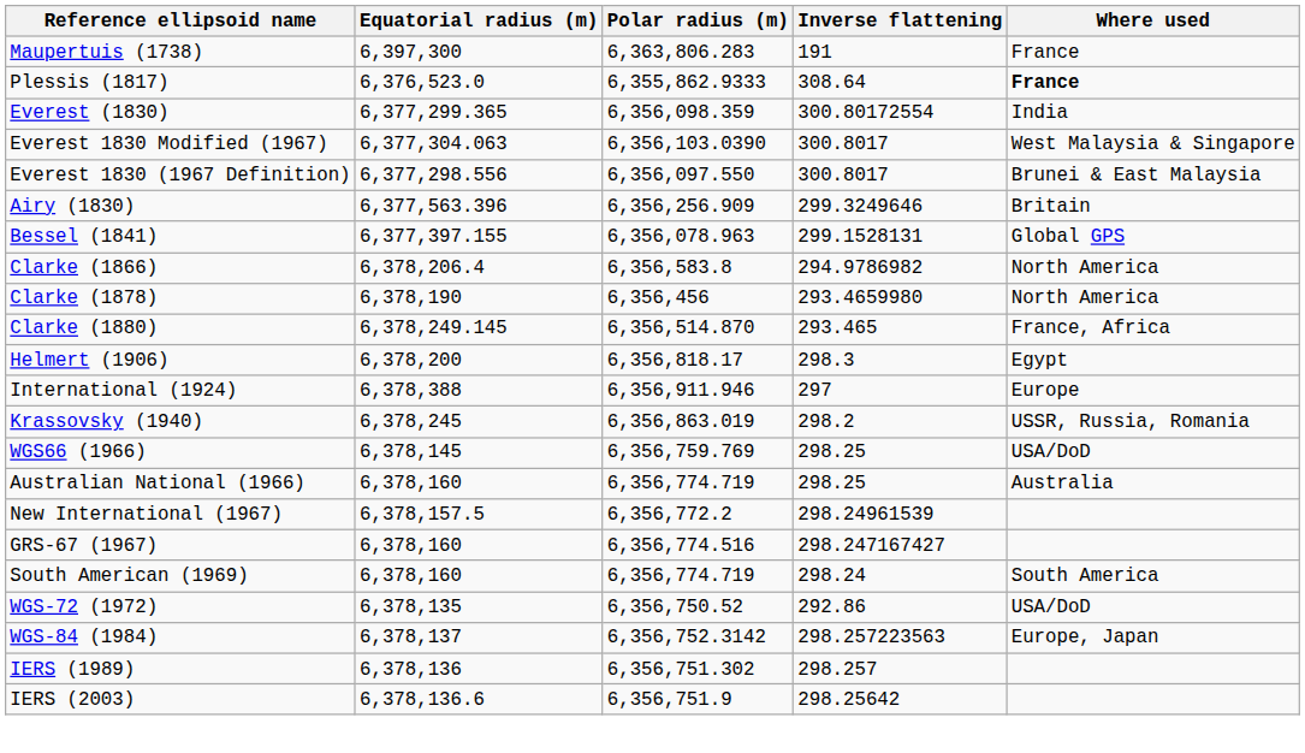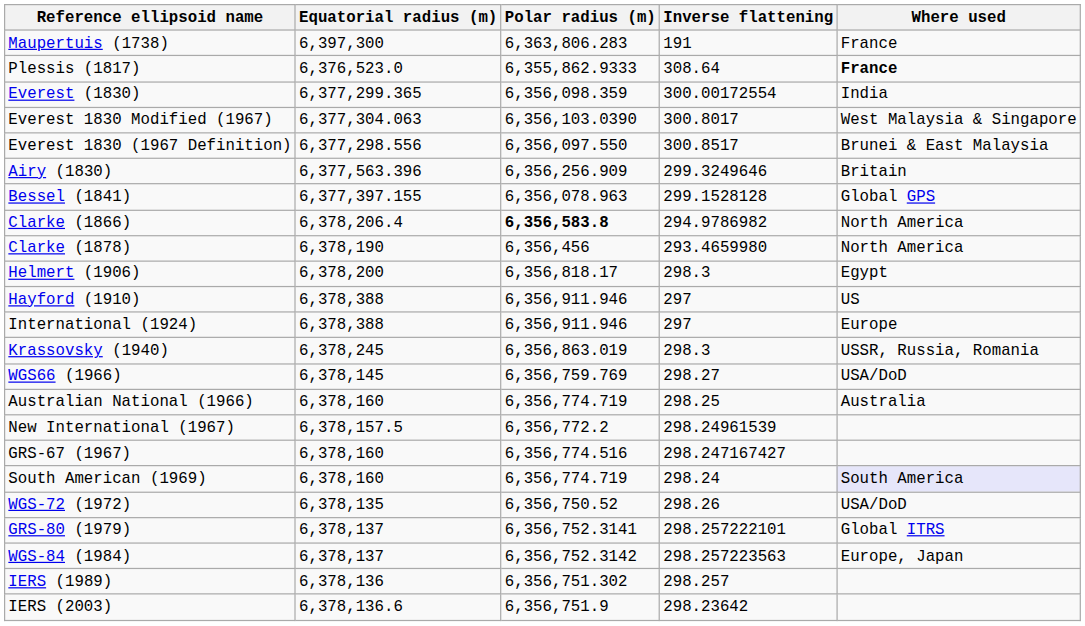Everest (1830) | Inverse flattening: 300.80172554 -> 300.00172554
Everest 1830 (1967 Definition) | Inverse flattening: 300.8017 -> 300.8517
Bessel (1841) | Inverse flattening: 299.1528131 -> 299.1528128
Clarke (1866) | Polar radius (m): normal -> bold
- row: Clarke (1880) | 6,378,249.145 | 6,356,514.870 | 293.465 | France, Africa
+ row: Hayford (1910) | 6,378,388 | 6,356,911.946 | 297 | US
Krassovsky (1940) | Inverse flattening: 298.2 -> 298.3
WGS66 (1966) | Inverse flattening: 298.25 -> 298.27
South American (1969) | Where used: no background -> lavender background
WGS-72 (1972) | Inverse flattening: 292.86 -> 298.26
+ row: GRS-80 (1979) | 6,378,137 | 6,356,752.3141 | 298.257222101 | Global ITRS
IERS (2003) | Inverse flattening: 298.25642 -> 298.23642
